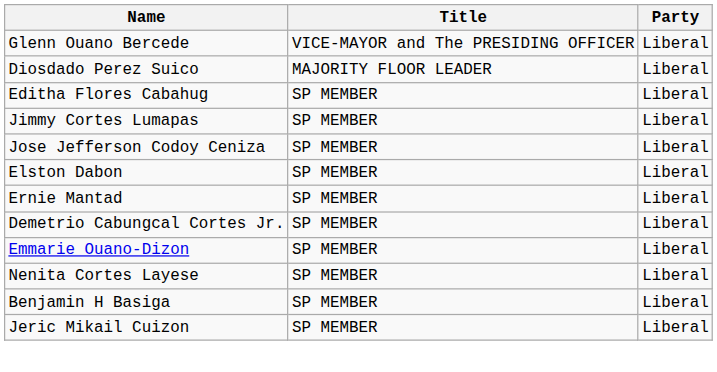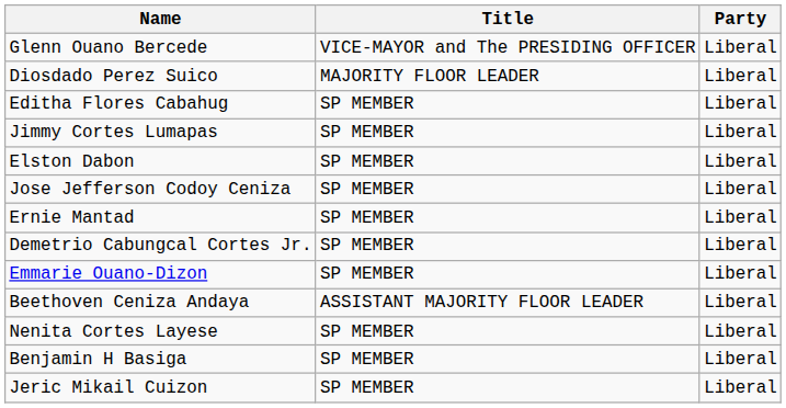rows swapped: Elston Dabon <-> Jose Jefferson Codoy Ceniza
+ row: Beethoven Ceniza Andaya | ASSISTANT MAJORITY FLOOR LEADER | Liberal
